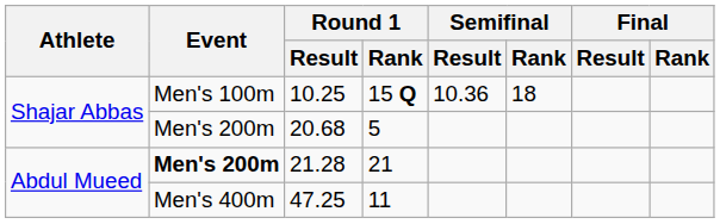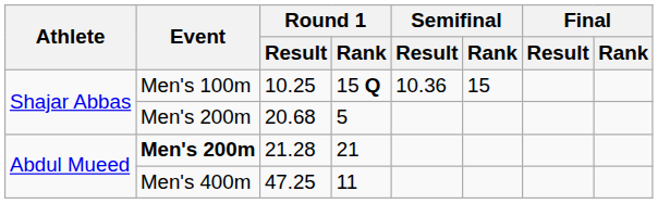10.25 | Semifinal / Rank: 18 -> 15
